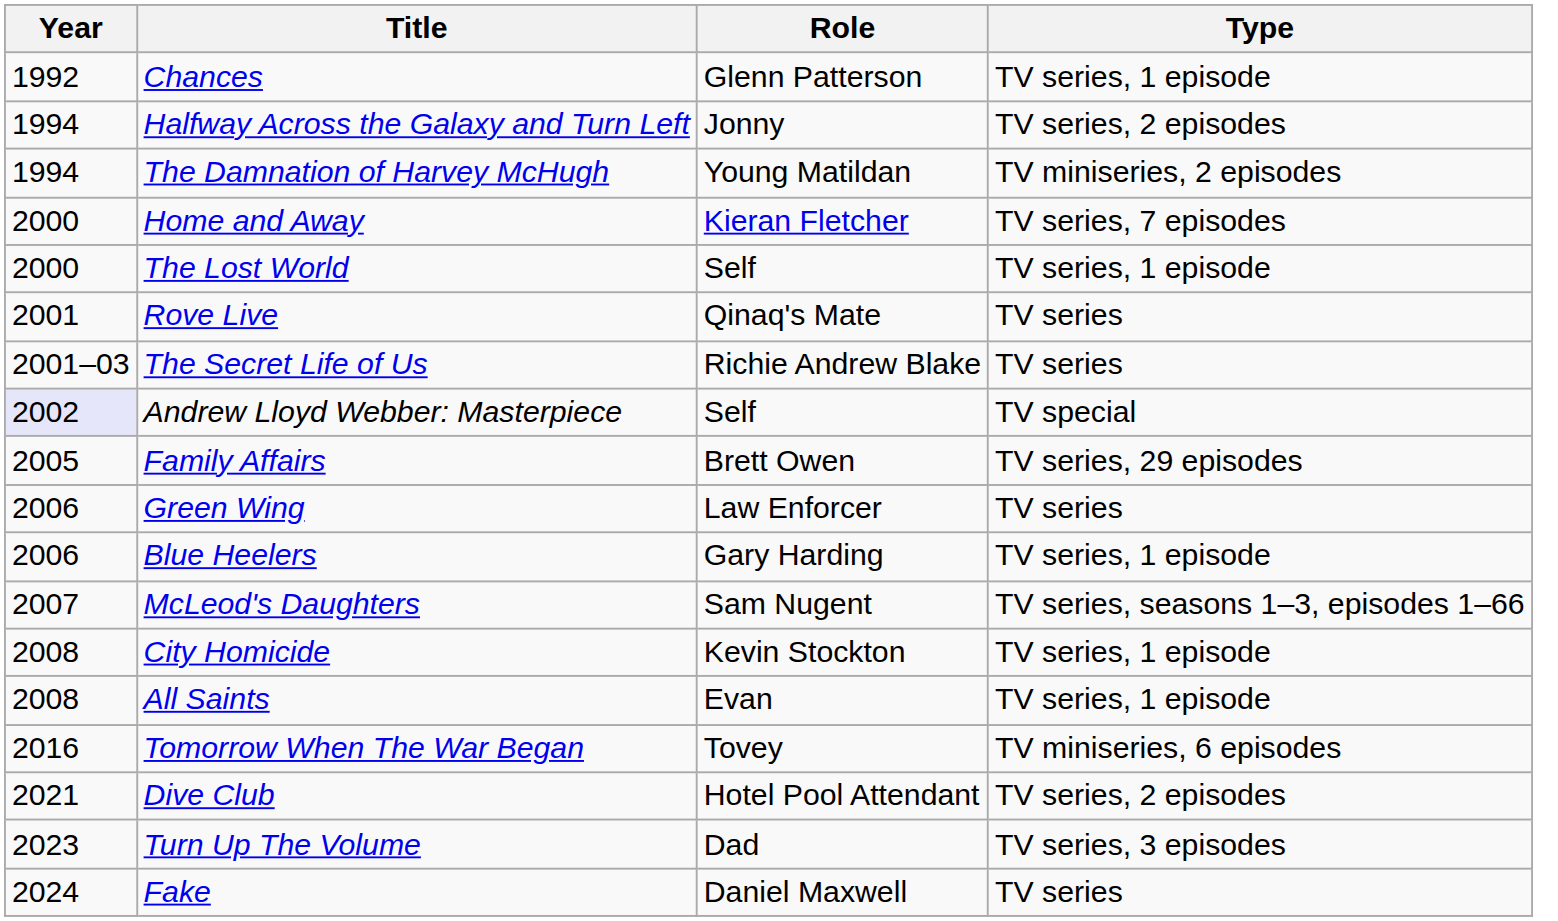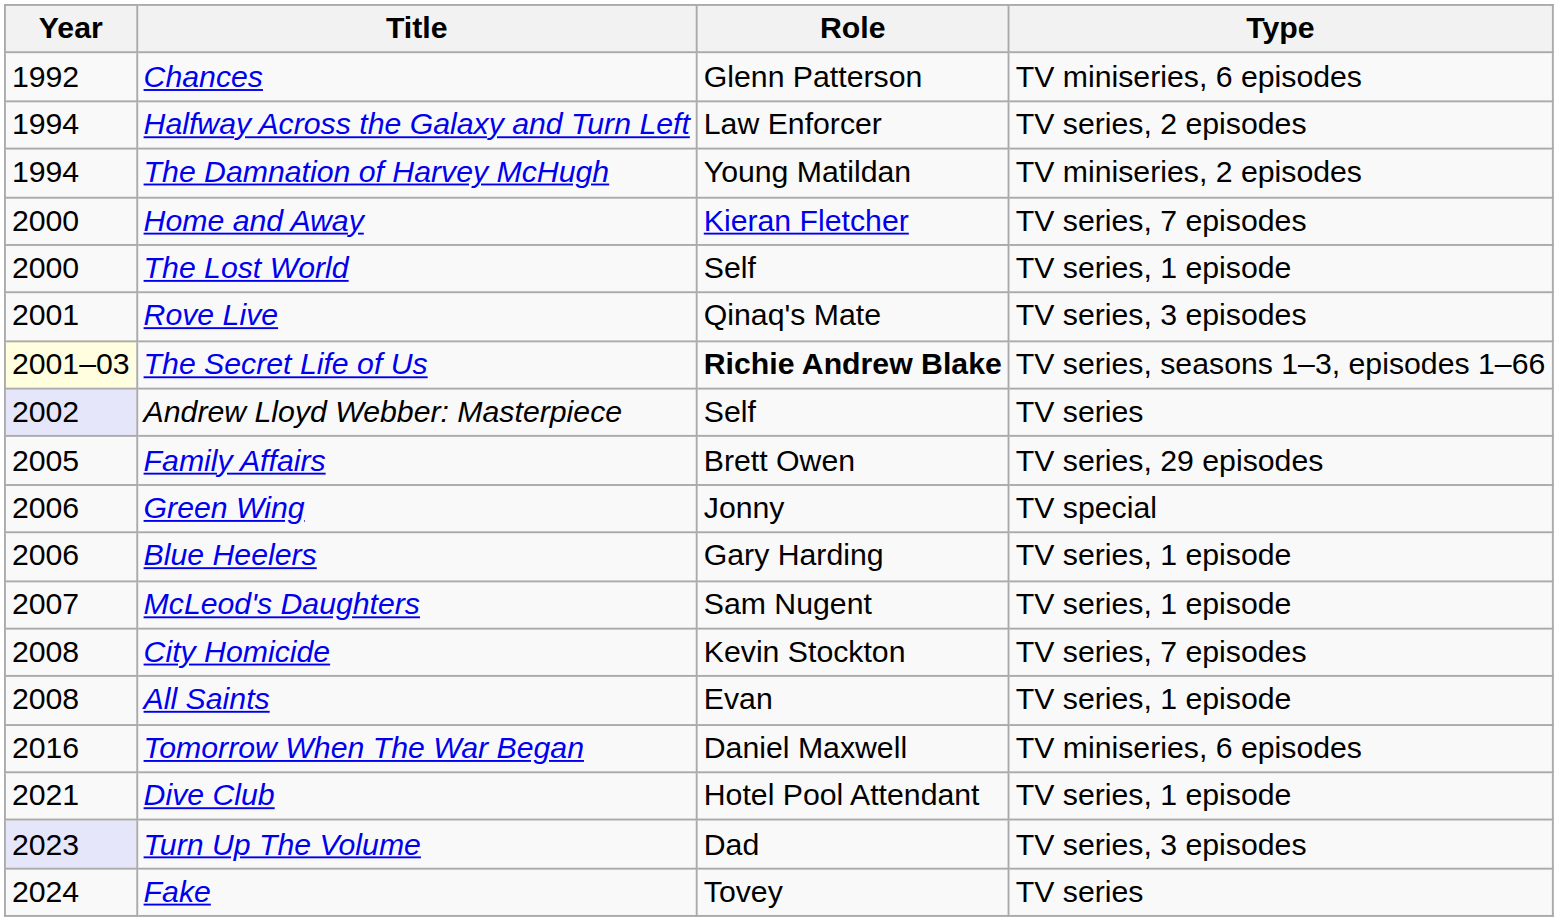Chances | Type: TV series, 1 episode -> TV miniseries, 6 episodes
Halfway Across the Galaxy and Turn Left | Role: Jonny -> Law Enforcer
Rove Live | Type: TV series -> TV series, 3 episodes
The Secret Life of Us | Year: no background -> lightyellow background
The Secret Life of Us | Role: normal -> bold
The Secret Life of Us | Type: TV series -> TV series, seasons 1–3, episodes 1–66
Andrew Lloyd Webber: Masterpiece | Type: TV special -> TV series
Green Wing | Role: Law Enforcer -> Jonny
Green Wing | Type: TV series -> TV special
McLeod's Daughters | Type: TV series, seasons 1–3, episodes 1–66 -> TV series, 1 episode
City Homicide | Type: TV series, 1 episode -> TV series, 7 episodes
Tomorrow When The War Began | Role: Tovey -> Daniel Maxwell
Dive Club | Type: TV series, 2 episodes -> TV series, 1 episode
Turn Up The Volume | Year: no background -> lavender background
Fake | Role: Daniel Maxwell -> Tovey
